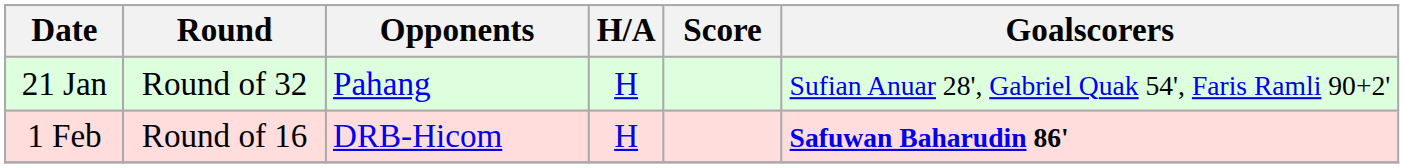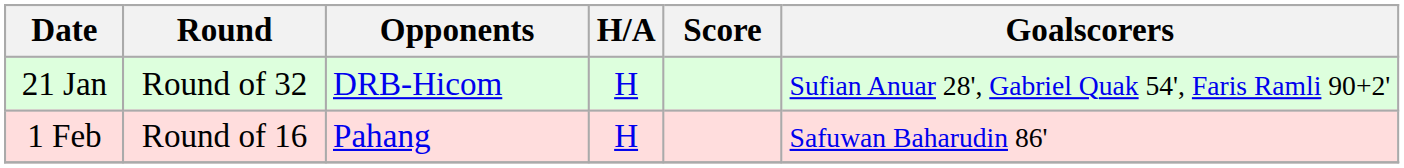21 Jan | Opponents: Pahang -> DRB-Hicom
1 Feb | Opponents: DRB-Hicom -> Pahang
1 Feb | Goalscorers: bold -> normal
